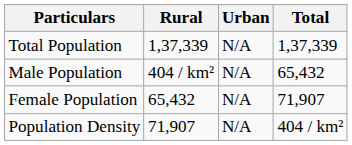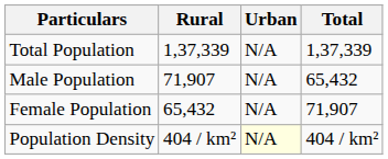Male Population | Rural: 404 / km² -> 71,907
Population Density | Rural: 71,907 -> 404 / km²
Population Density | Urban: no background -> lightyellow background
